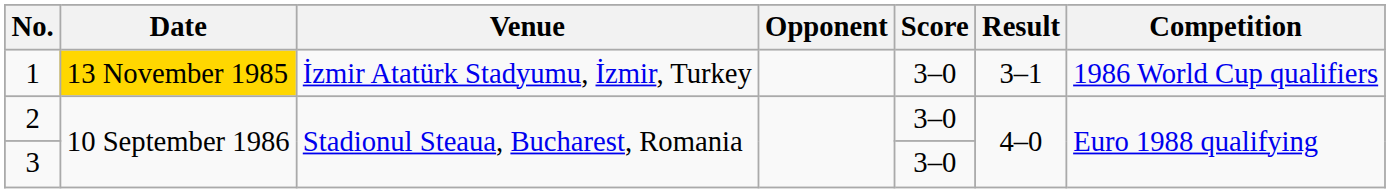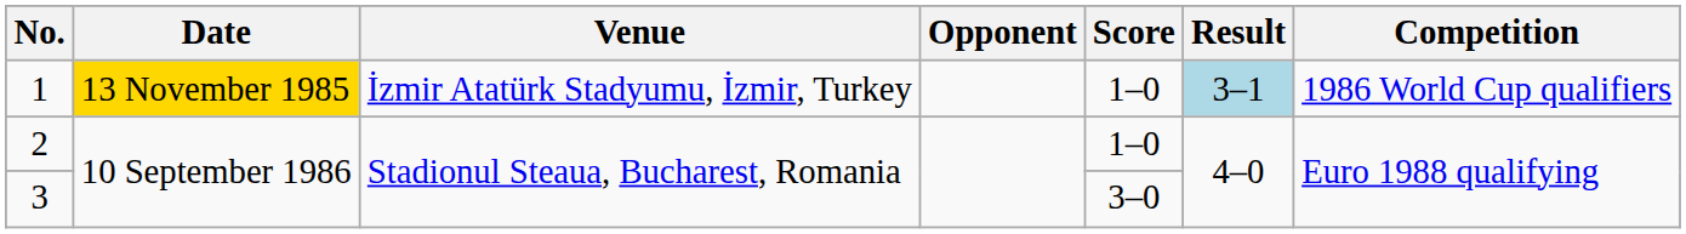1 | Score: 3–0 -> 1–0
1 | Result: no background -> lightblue background
2 | Score: 3–0 -> 1–0
